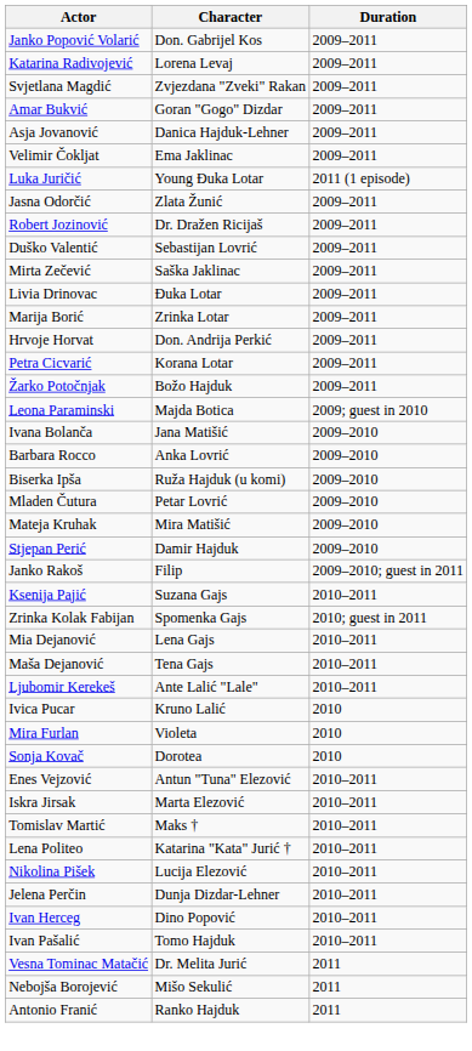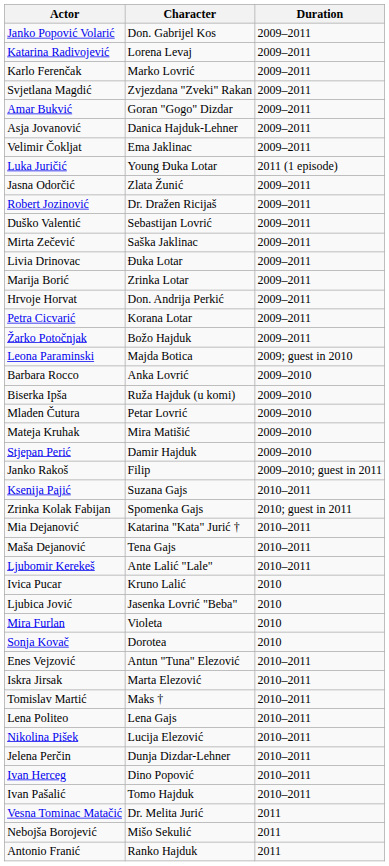+ row: Karlo Ferenčak | Marko Lovrić | 2009–2011
- row: Ivana Bolanča | Jana Matišić | 2009–2010
Mia Dejanović | Character: Lena Gajs -> Katarina "Kata" Jurić †
+ row: Ljubica Jović | Jasenka Lovrić "Beba" | 2010
Lena Politeo | Character: Katarina "Kata" Jurić † -> Lena Gajs
